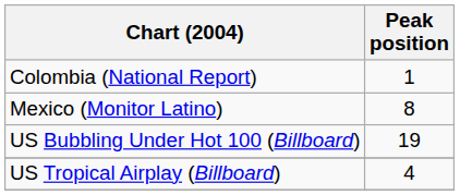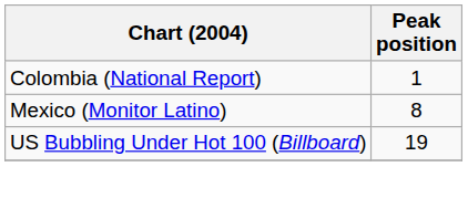- row: US Tropical Airplay (Billboard) | 4
